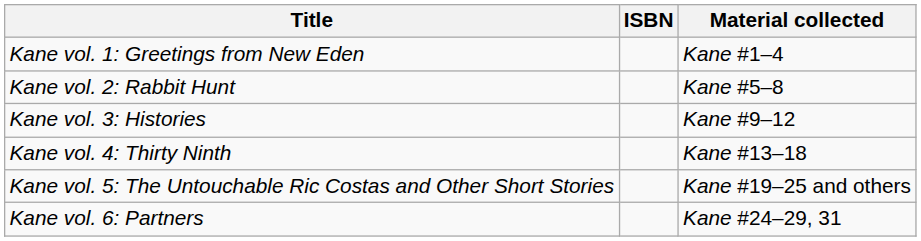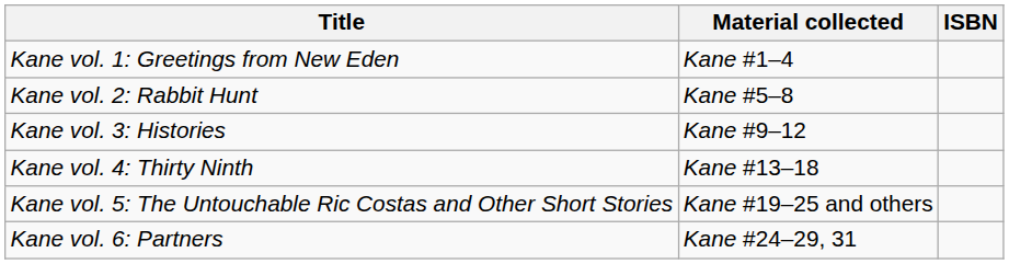columns swapped: Material collected <-> ISBN
